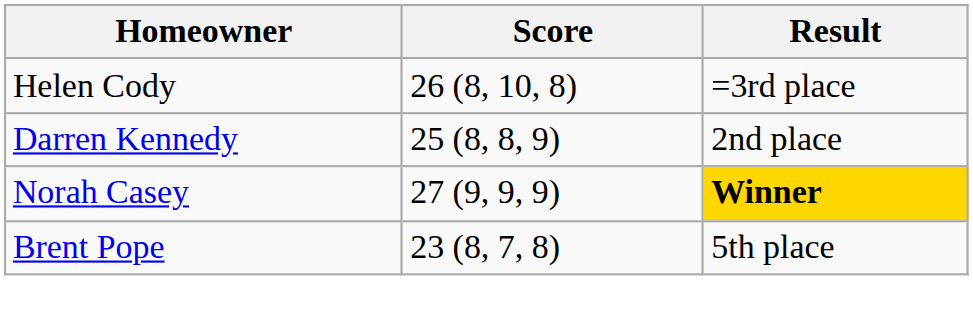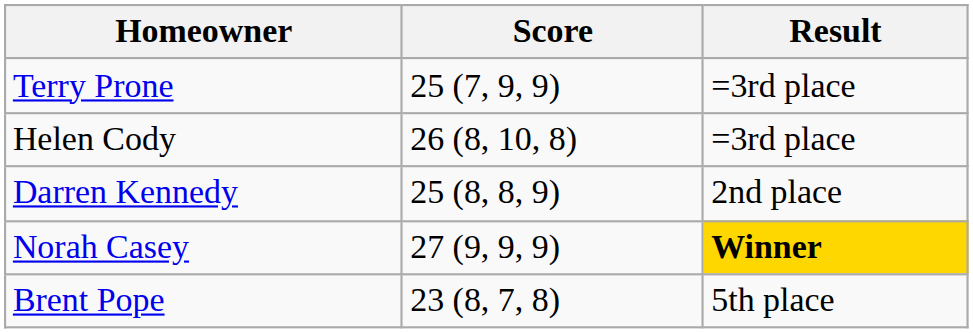+ row: Terry Prone | 25 (7, 9, 9) | =3rd place
